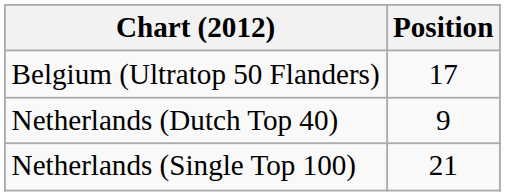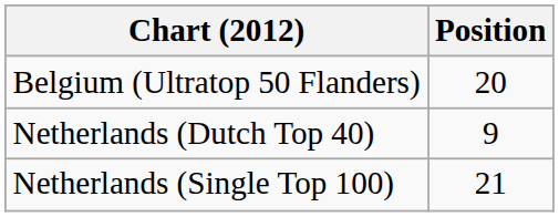Belgium (Ultratop 50 Flanders) | Position: 17 -> 20
